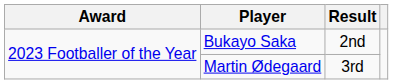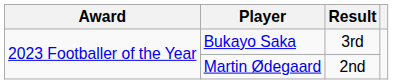Bukayo Saka | Result: 2nd -> 3rd
Martin Ødegaard | Result: 3rd -> 2nd
